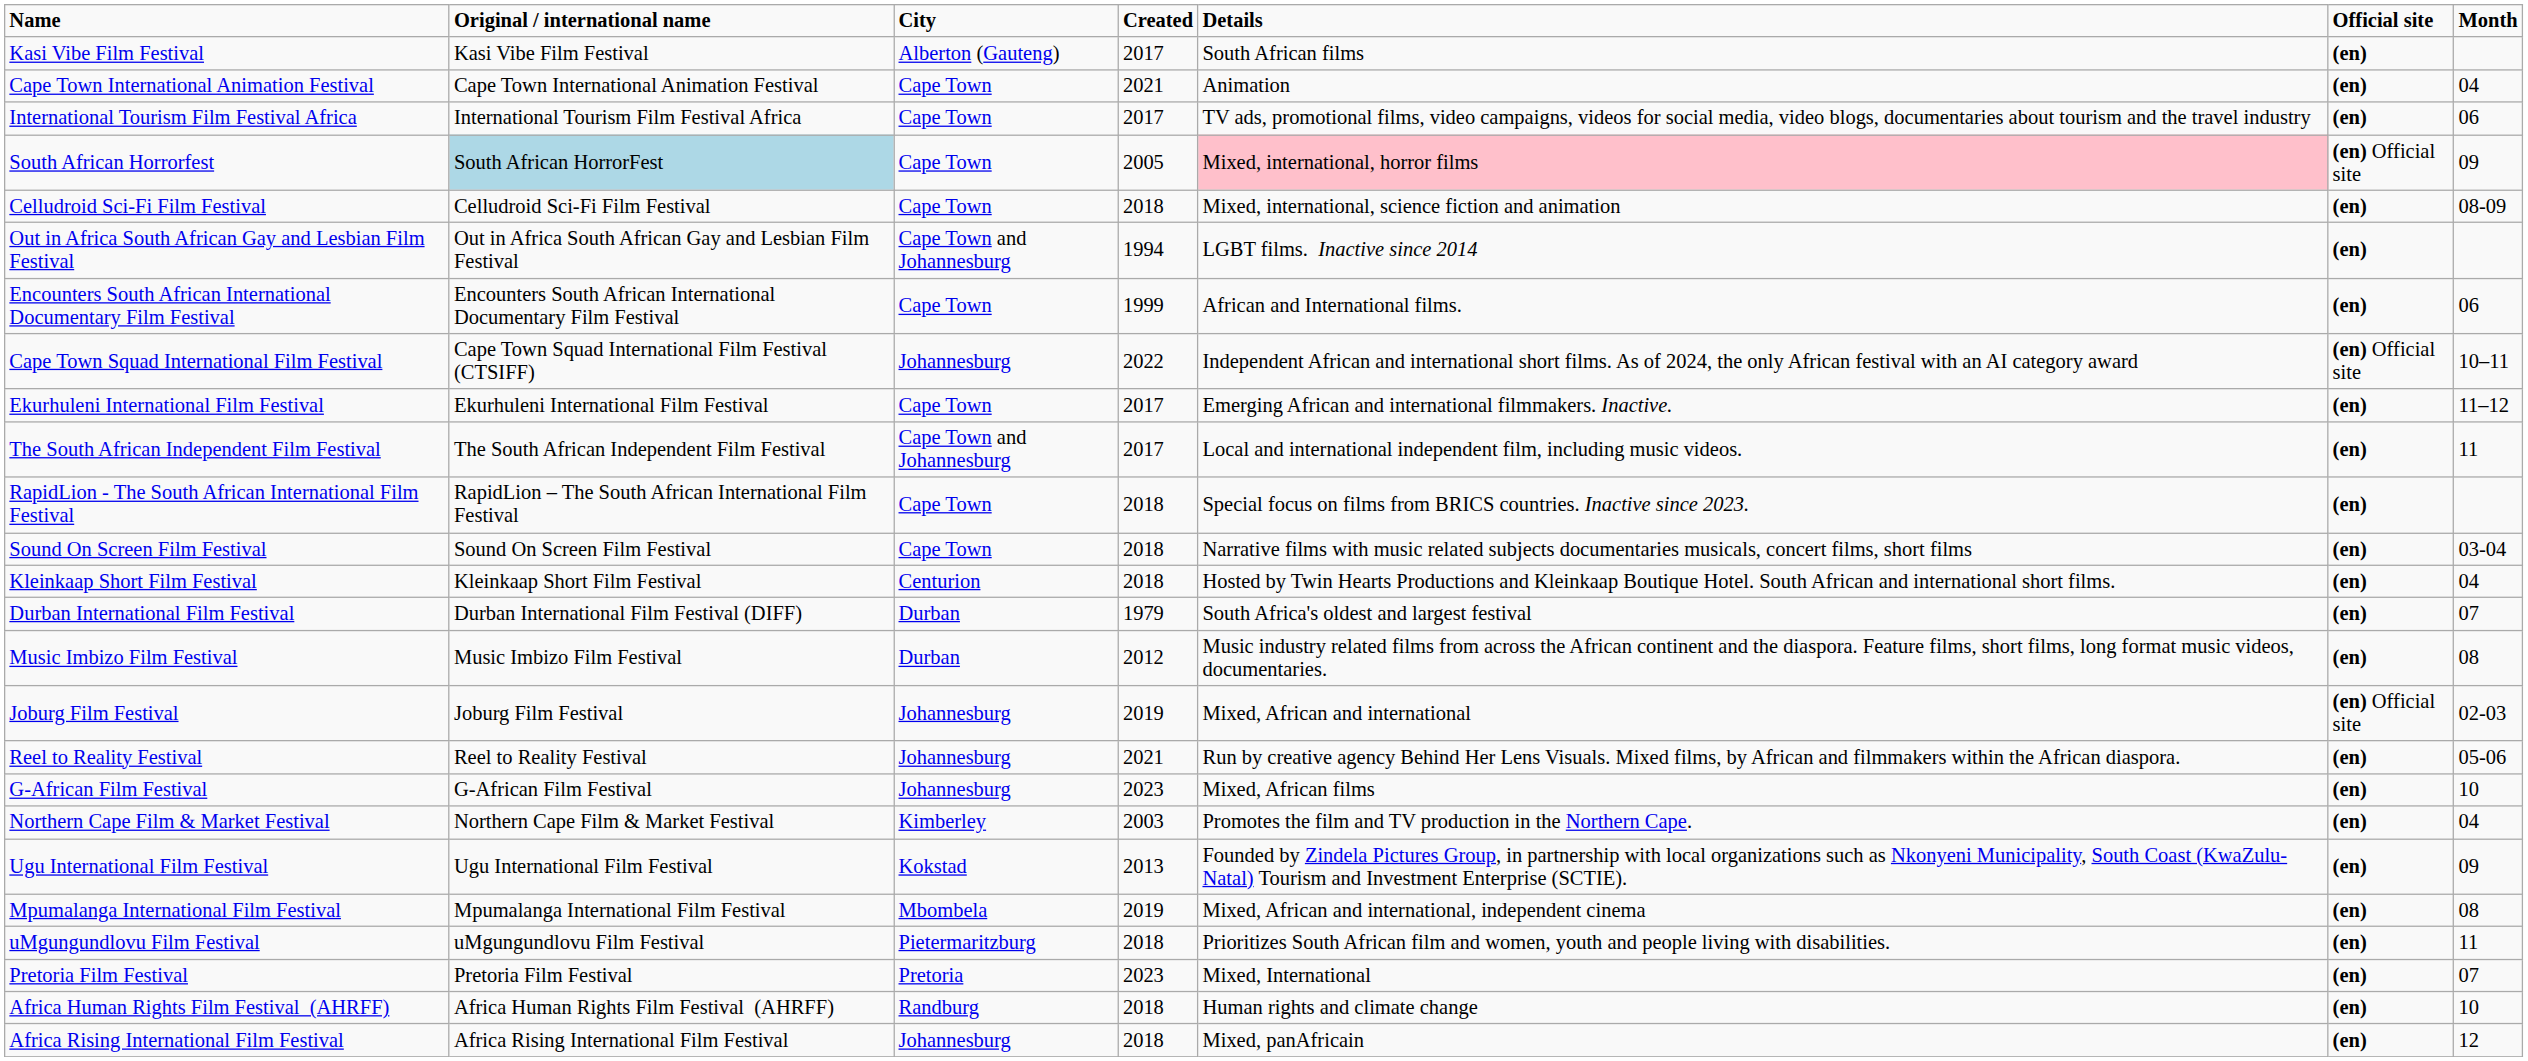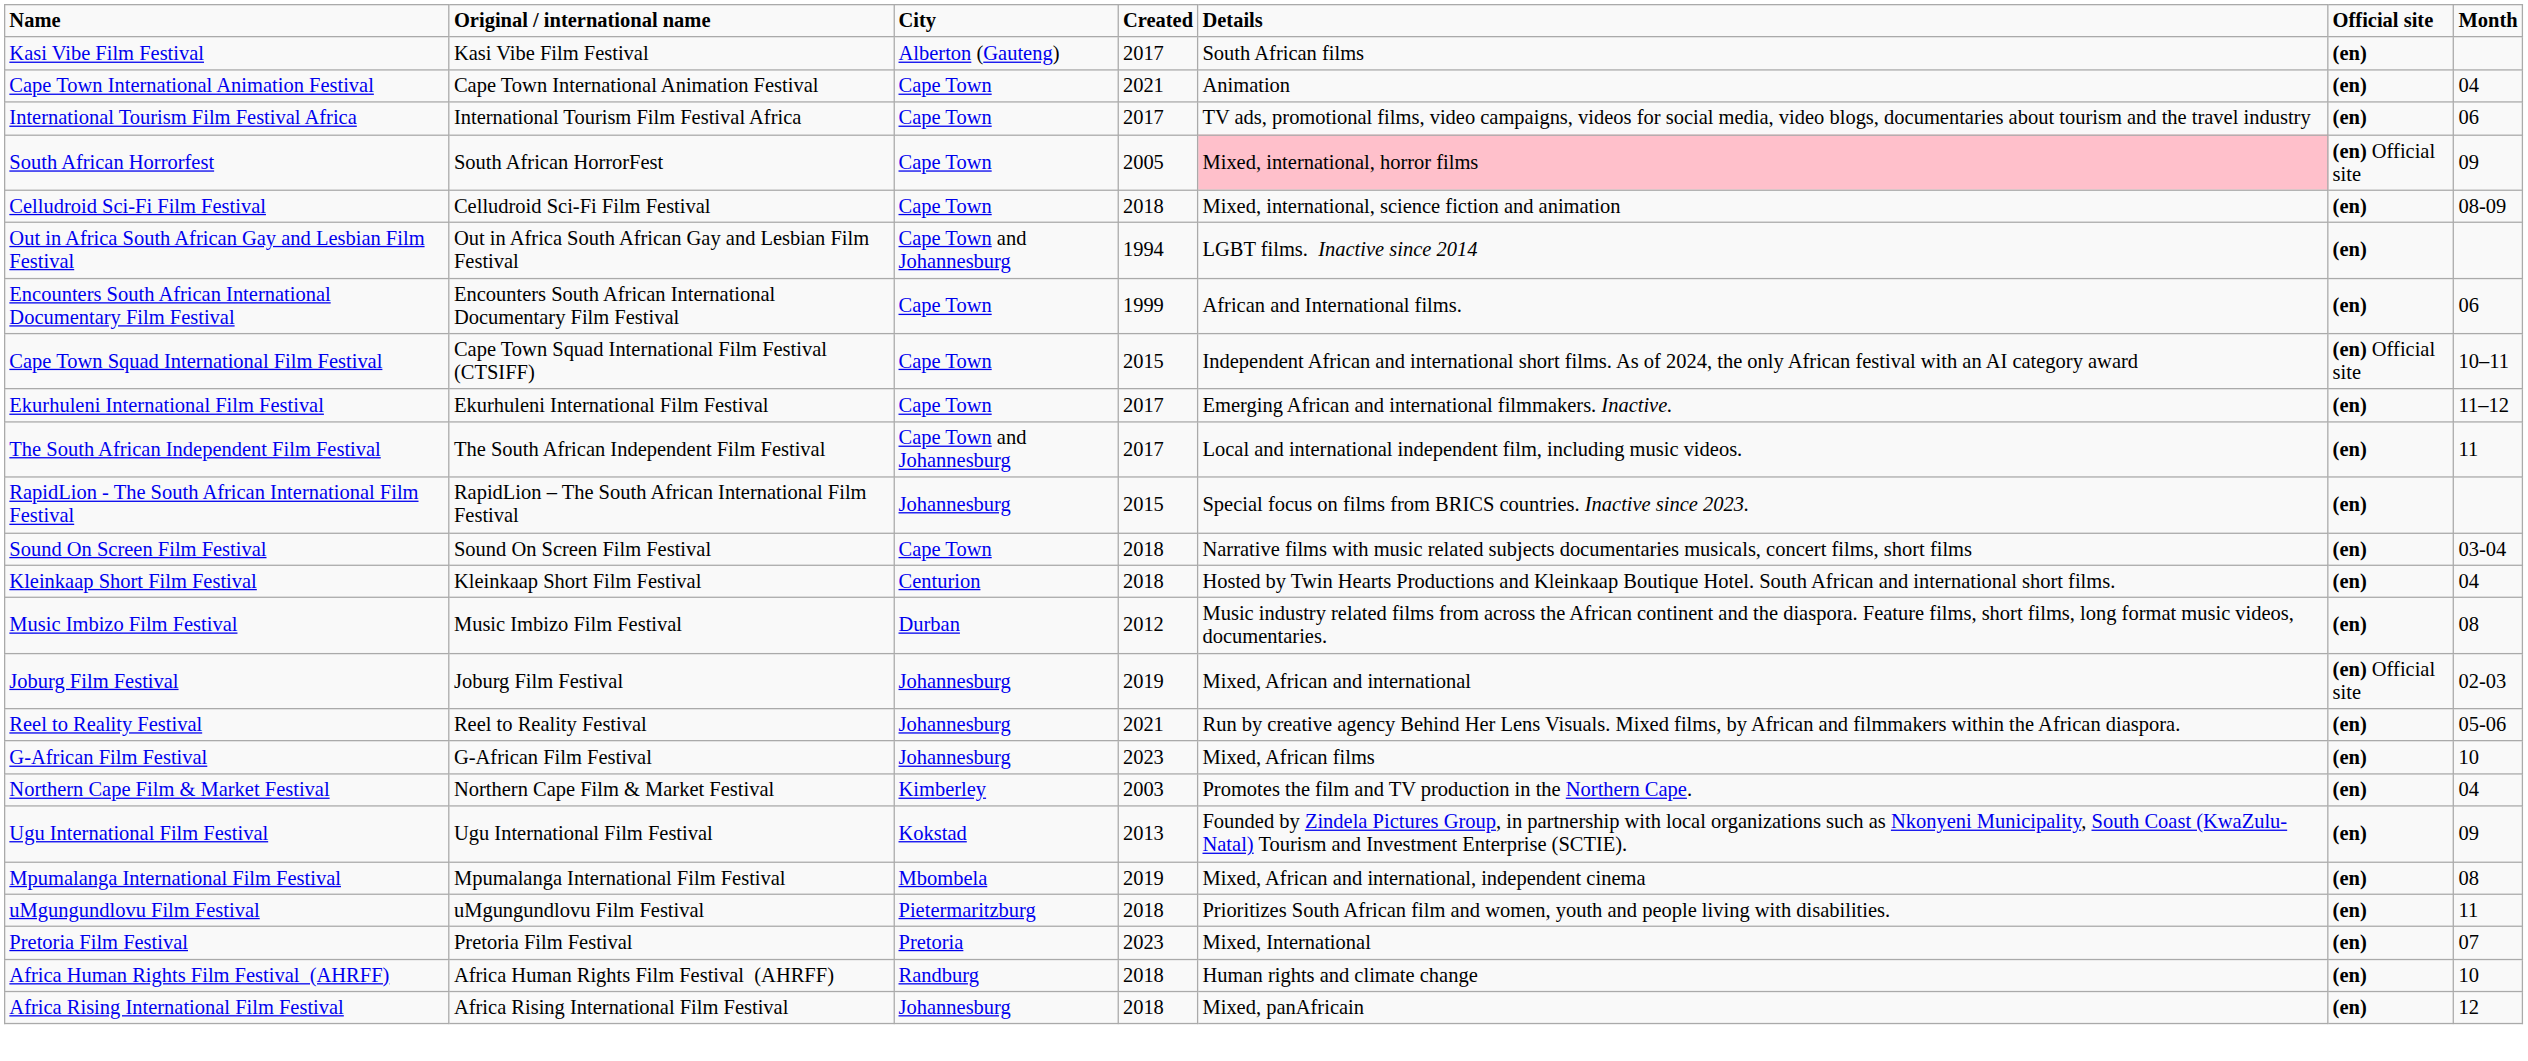South African Horrorfest | Original / international name: lightblue background -> no background
Cape Town Squad International Film Festival | City: Johannesburg -> Cape Town
Cape Town Squad International Film Festival | Created: 2022 -> 2015
RapidLion - The South African International Film Festival | City: Cape Town -> Johannesburg
RapidLion - The South African International Film Festival | Created: 2018 -> 2015
- row: Durban International Film Festival | Durban International Film Festival (DIFF) | Durban | 1979 | South Africa's oldest and largest festival | (en) | 07
